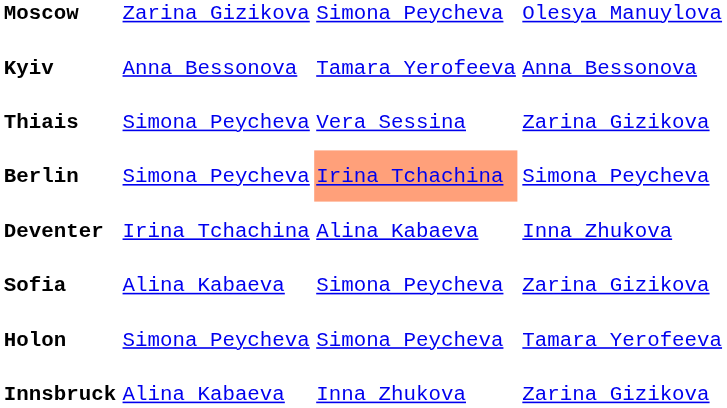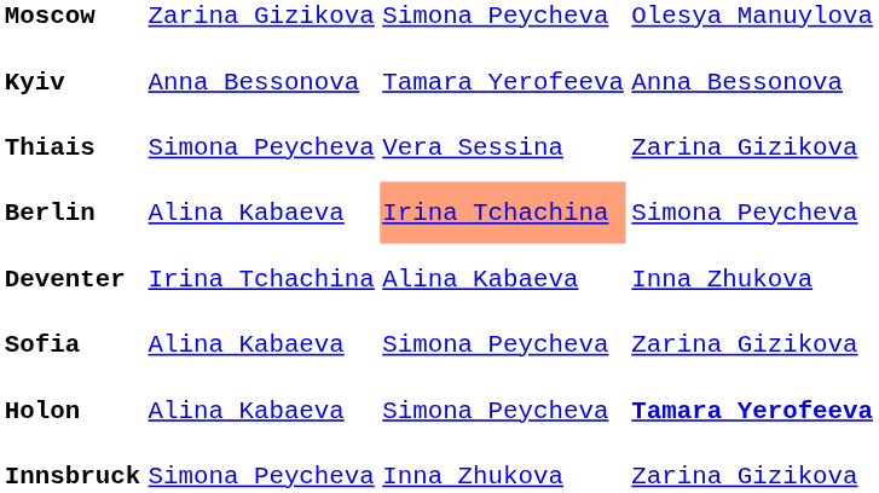Berlin | column 2: Simona Peycheva -> Alina Kabaeva
Holon | column 2: Simona Peycheva -> Alina Kabaeva
Holon | column 4: normal -> bold
Innsbruck | column 2: Alina Kabaeva -> Simona Peycheva
